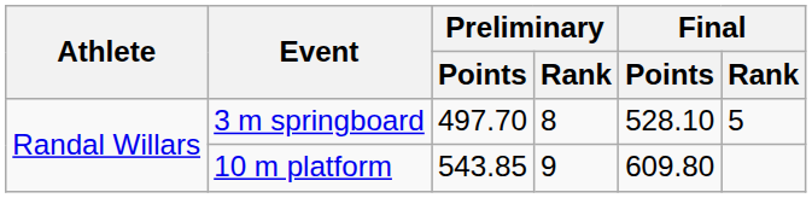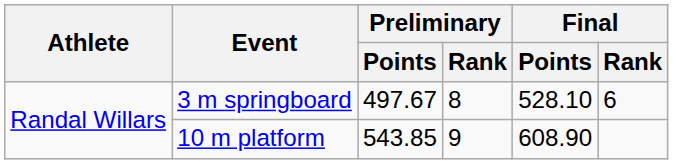3 m springboard | Preliminary / Points: 497.70 -> 497.67
3 m springboard | Final / Rank: 5 -> 6
10 m platform | Final / Points: 609.80 -> 608.90
